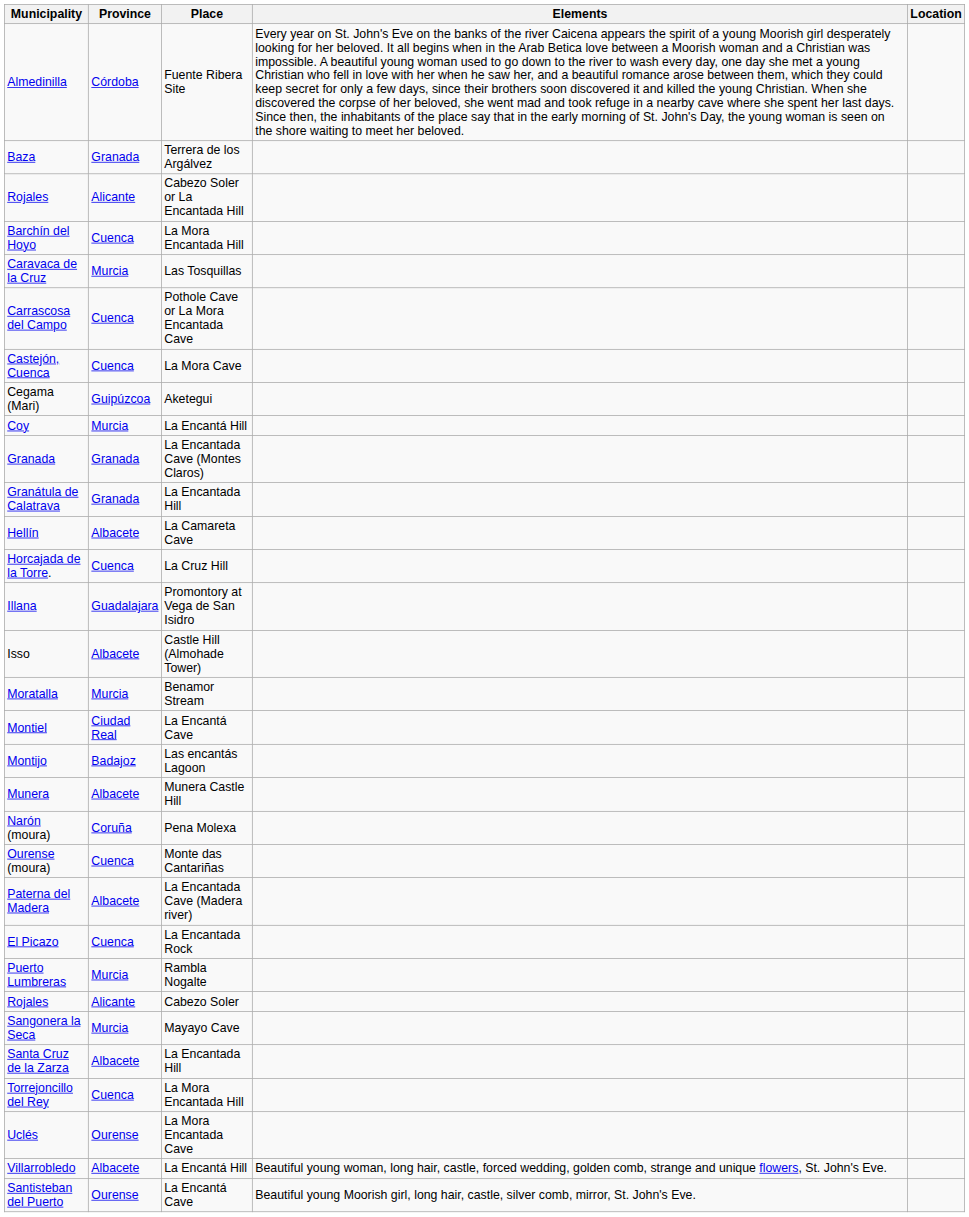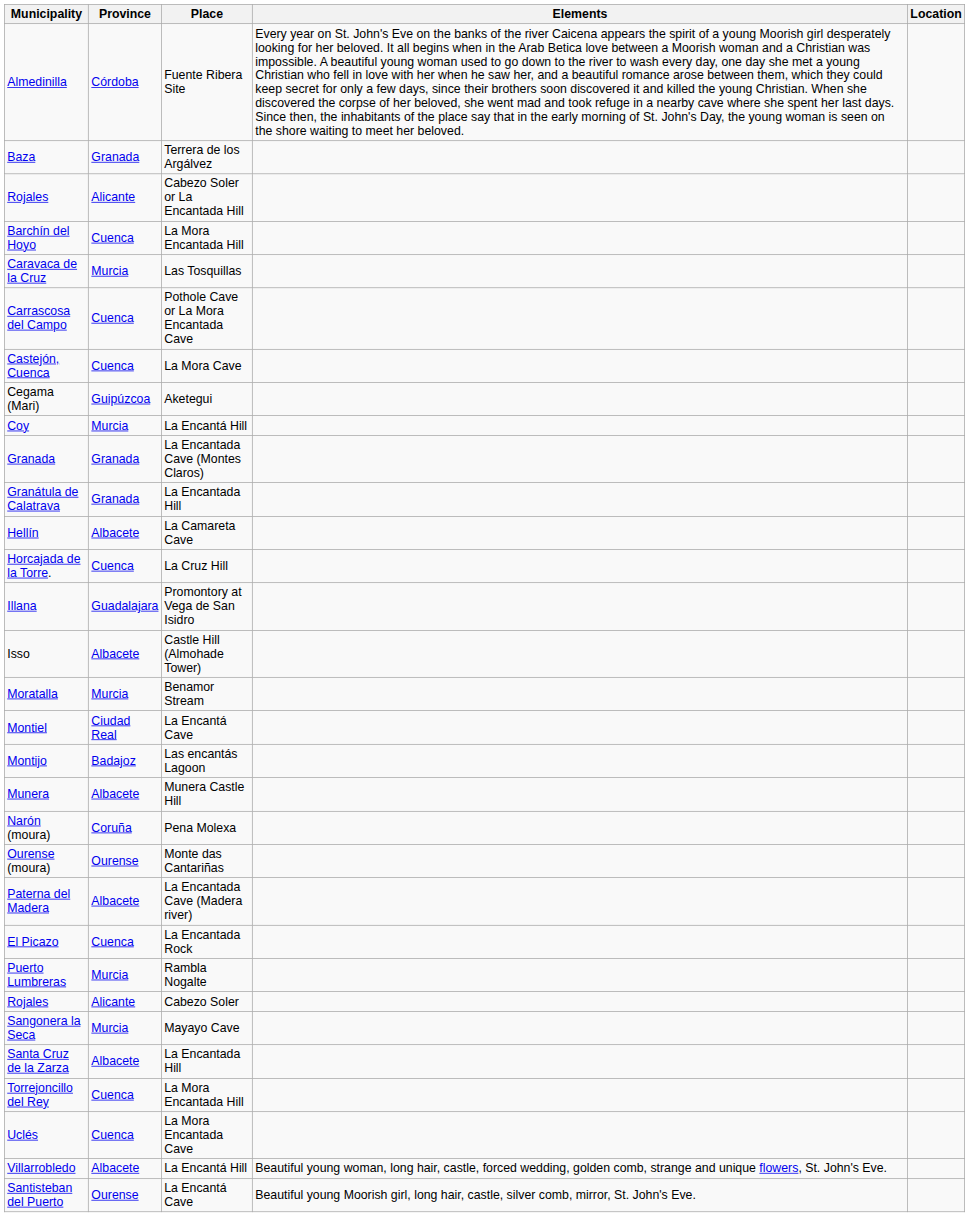Ourense (moura) | Province: Cuenca -> Ourense
Uclés | Province: Ourense -> Cuenca
